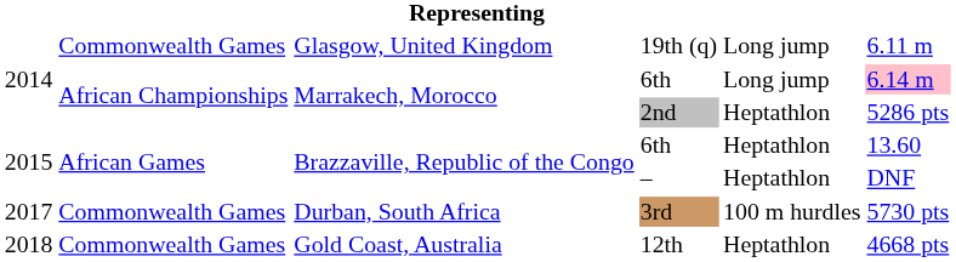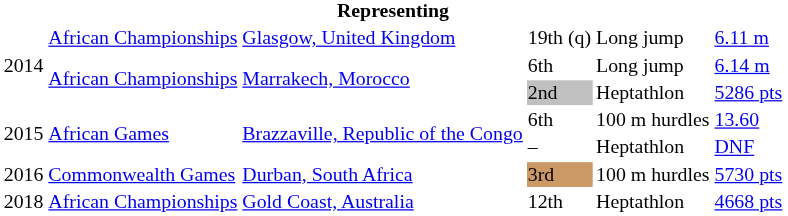19th (q) | column 2: Commonwealth Games -> African Championships
Marrakech, Morocco / 6th | column 6: pink background -> no background
Brazzaville, Republic of the Congo / 6th | column 5: Heptathlon -> 100 m hurdles
3rd | column 1: 2017 -> 2016
12th | column 2: Commonwealth Games -> African Championships
